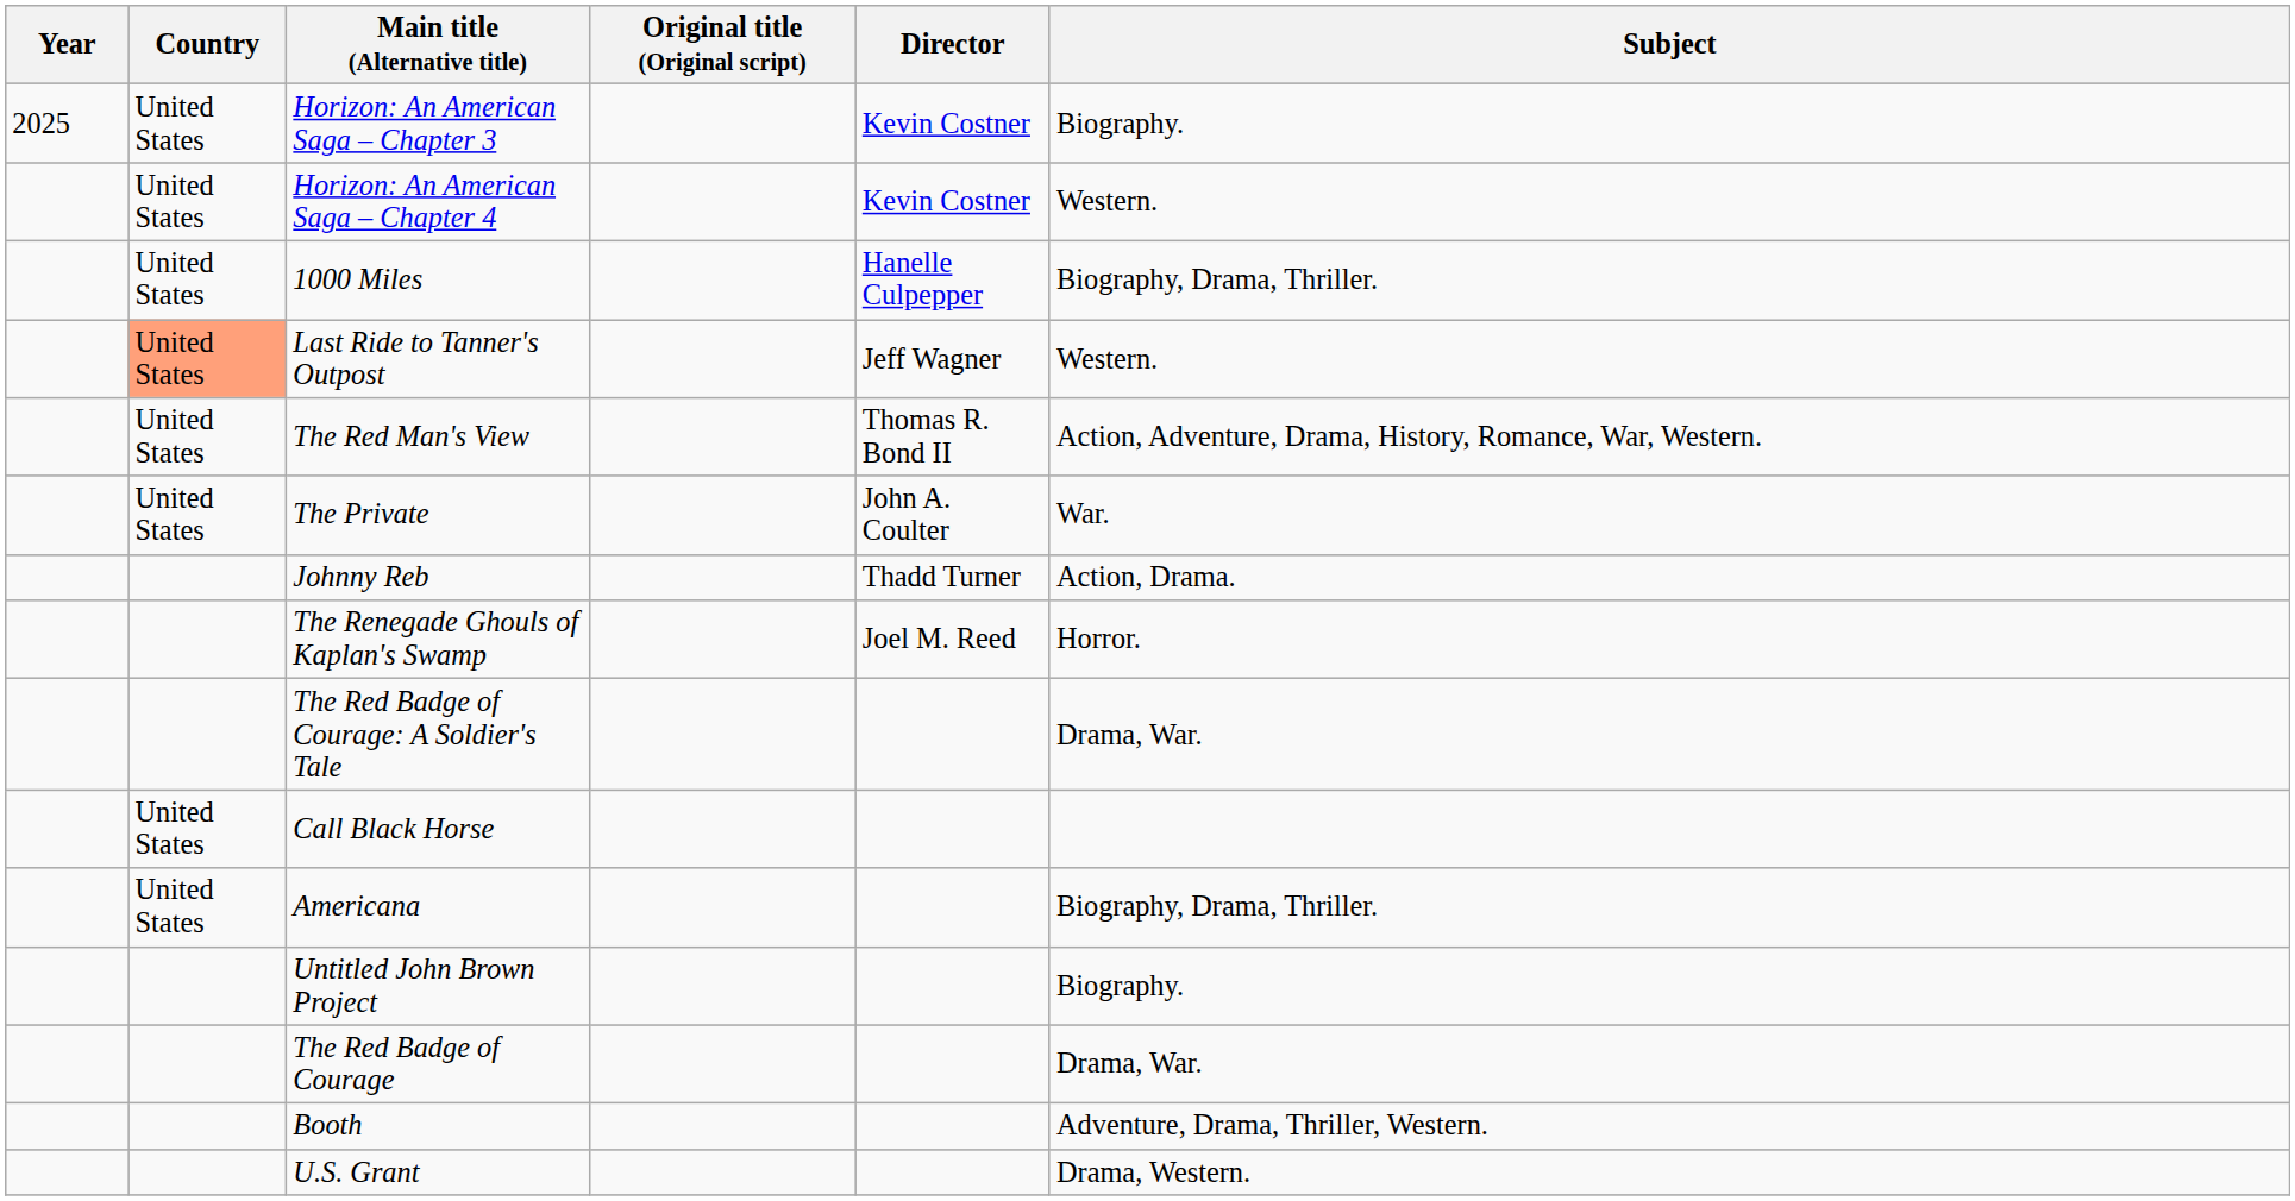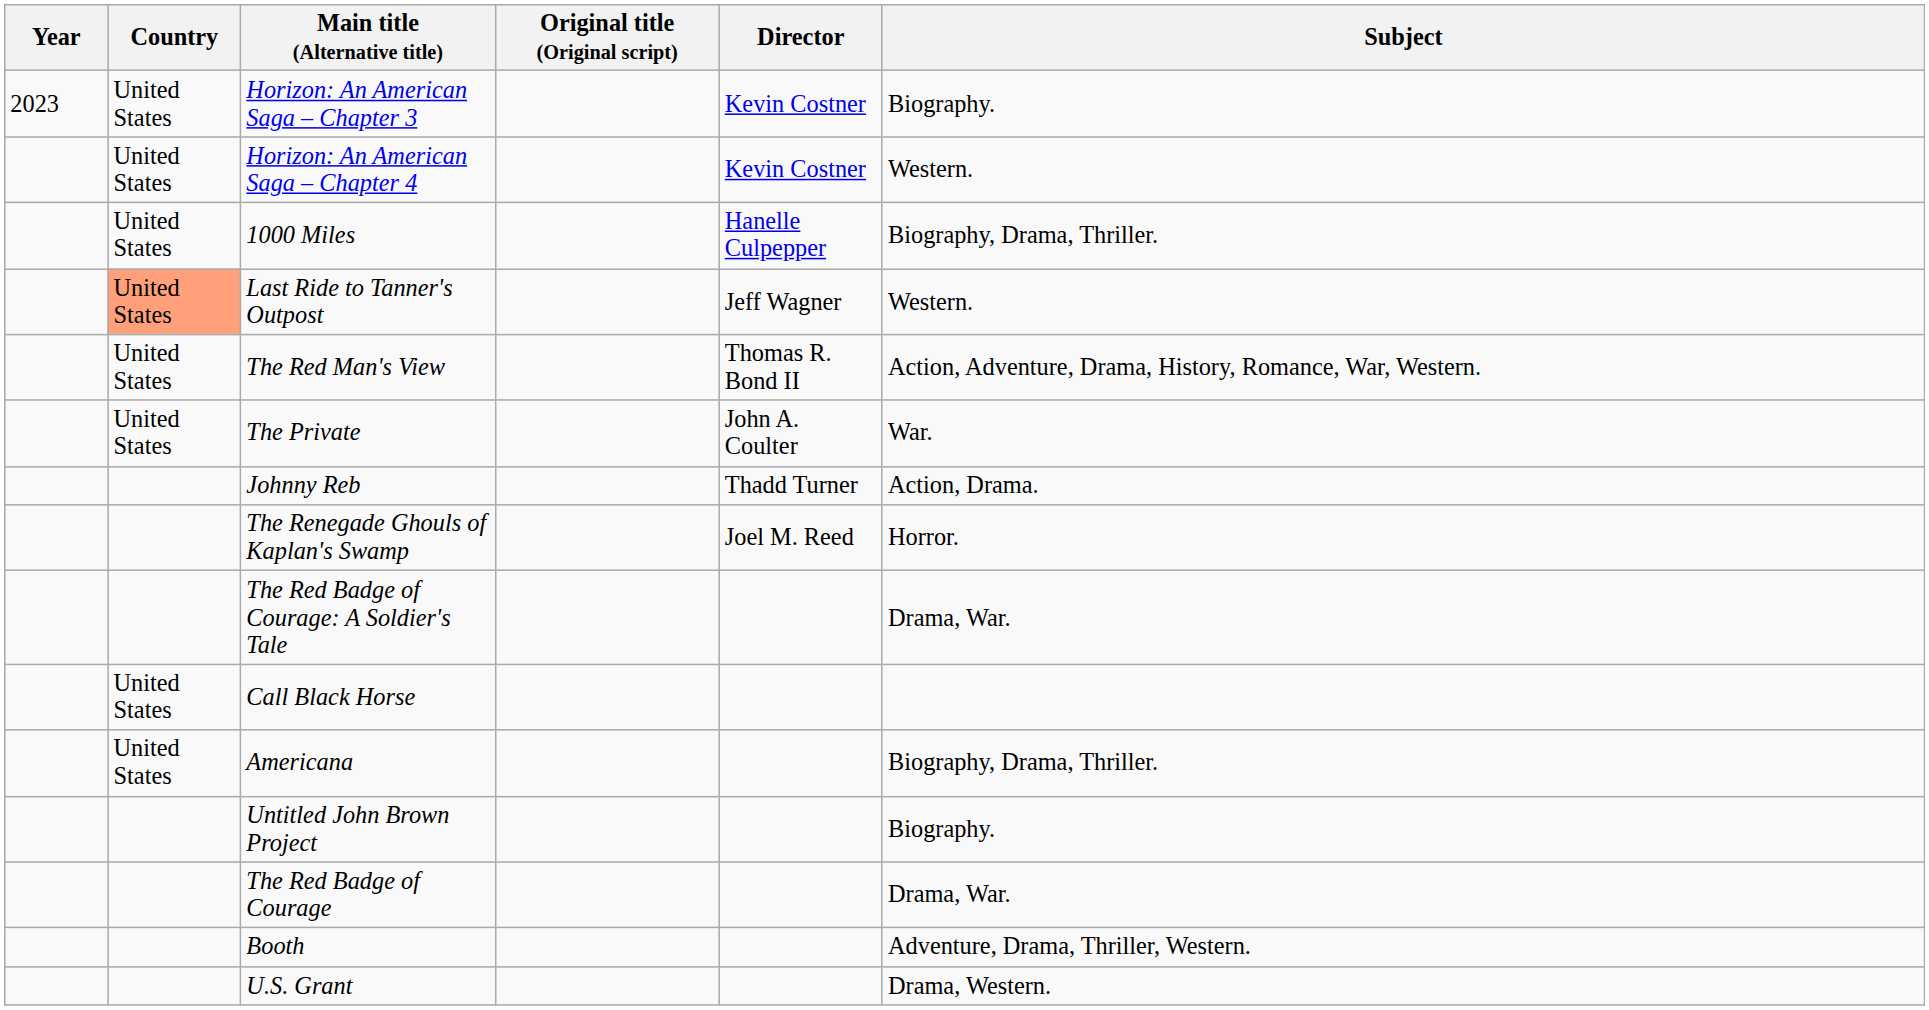Horizon: An American Saga – Chapter 3 | Year: 2025 -> 2023
